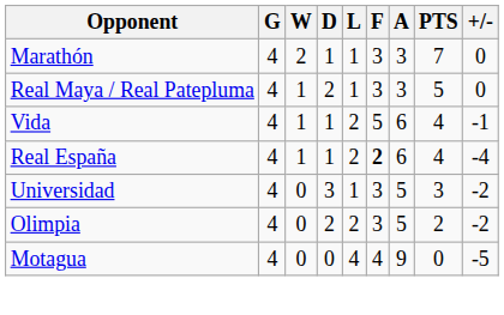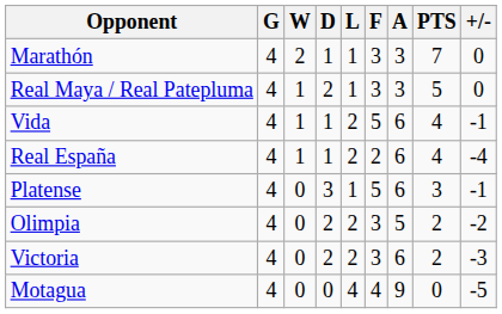Real España | F: bold -> normal
+ row: Platense | 4 | 0 | 3 | 1 | 5 | 6 | 3 | -1
- row: Universidad | 4 | 0 | 3 | 1 | 3 | 5 | 3 | -2
+ row: Victoria | 4 | 0 | 2 | 2 | 3 | 6 | 2 | -3
